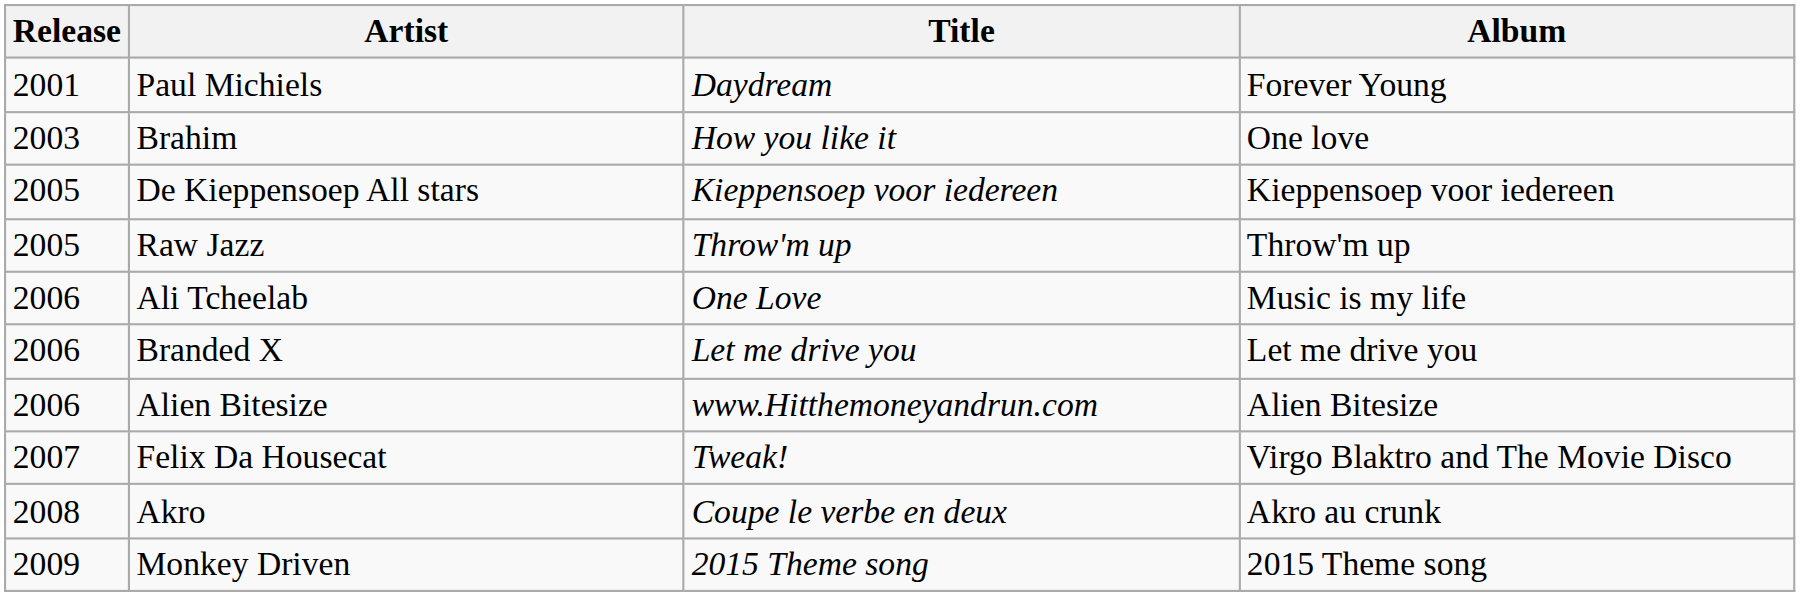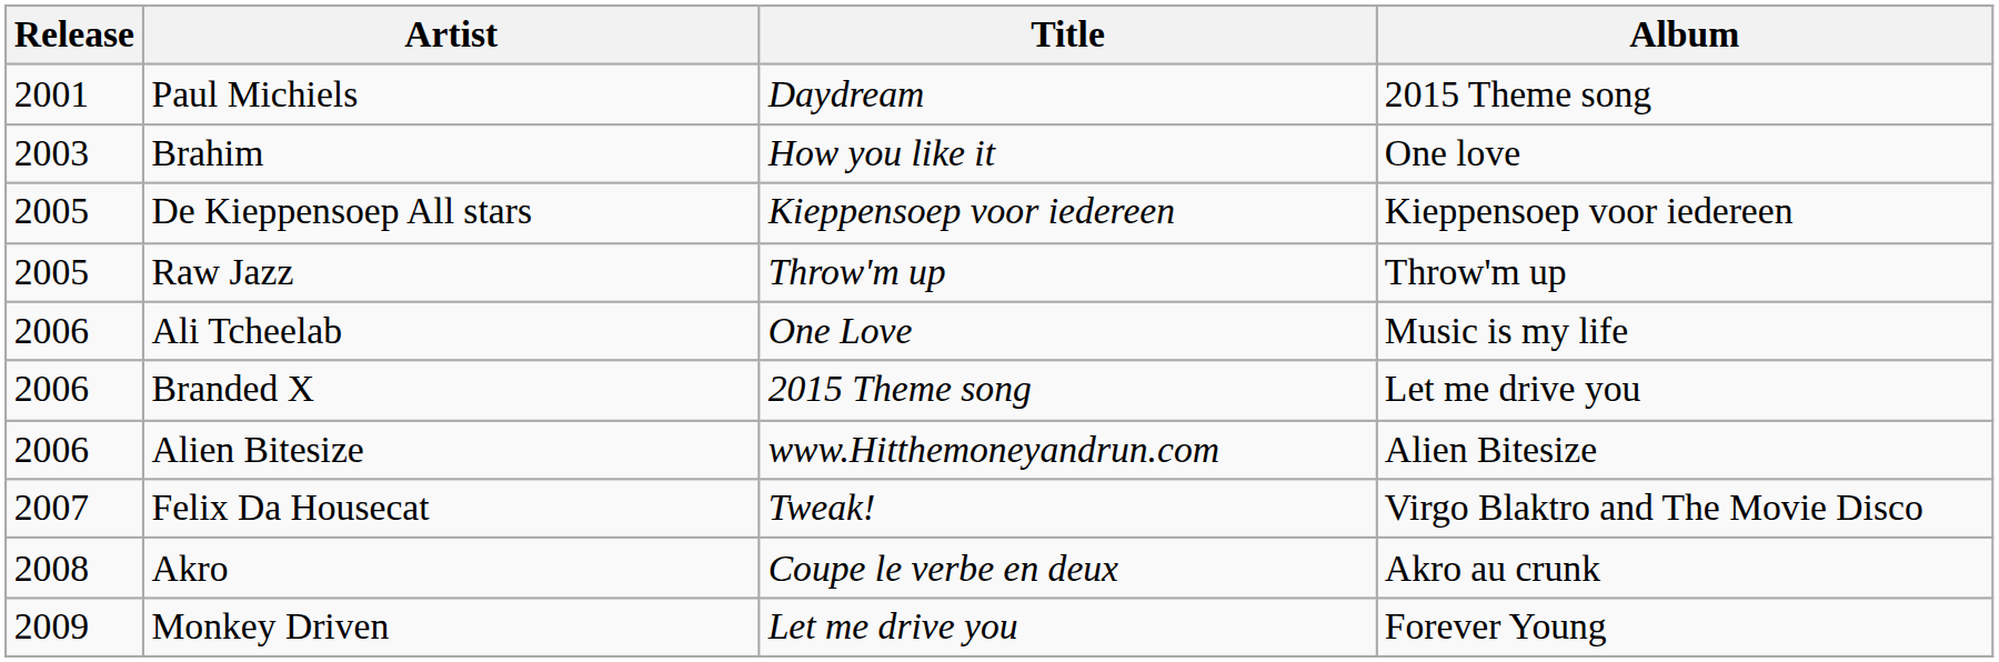Paul Michiels | Album: Forever Young -> 2015 Theme song
Branded X | Title: Let me drive you -> 2015 Theme song
Monkey Driven | Title: 2015 Theme song -> Let me drive you
Monkey Driven | Album: 2015 Theme song -> Forever Young
